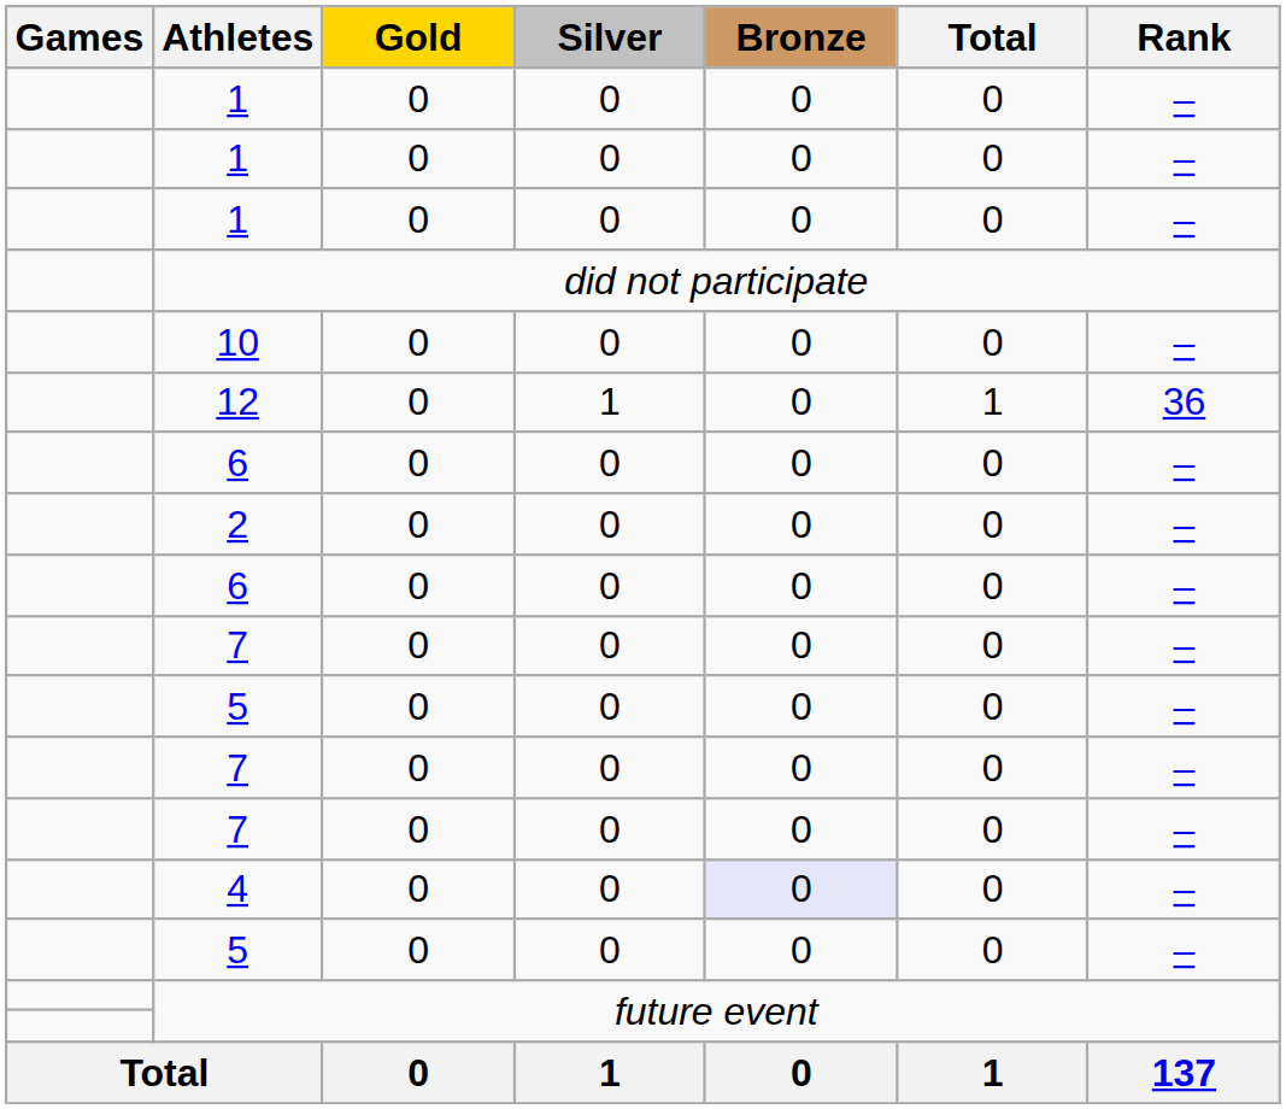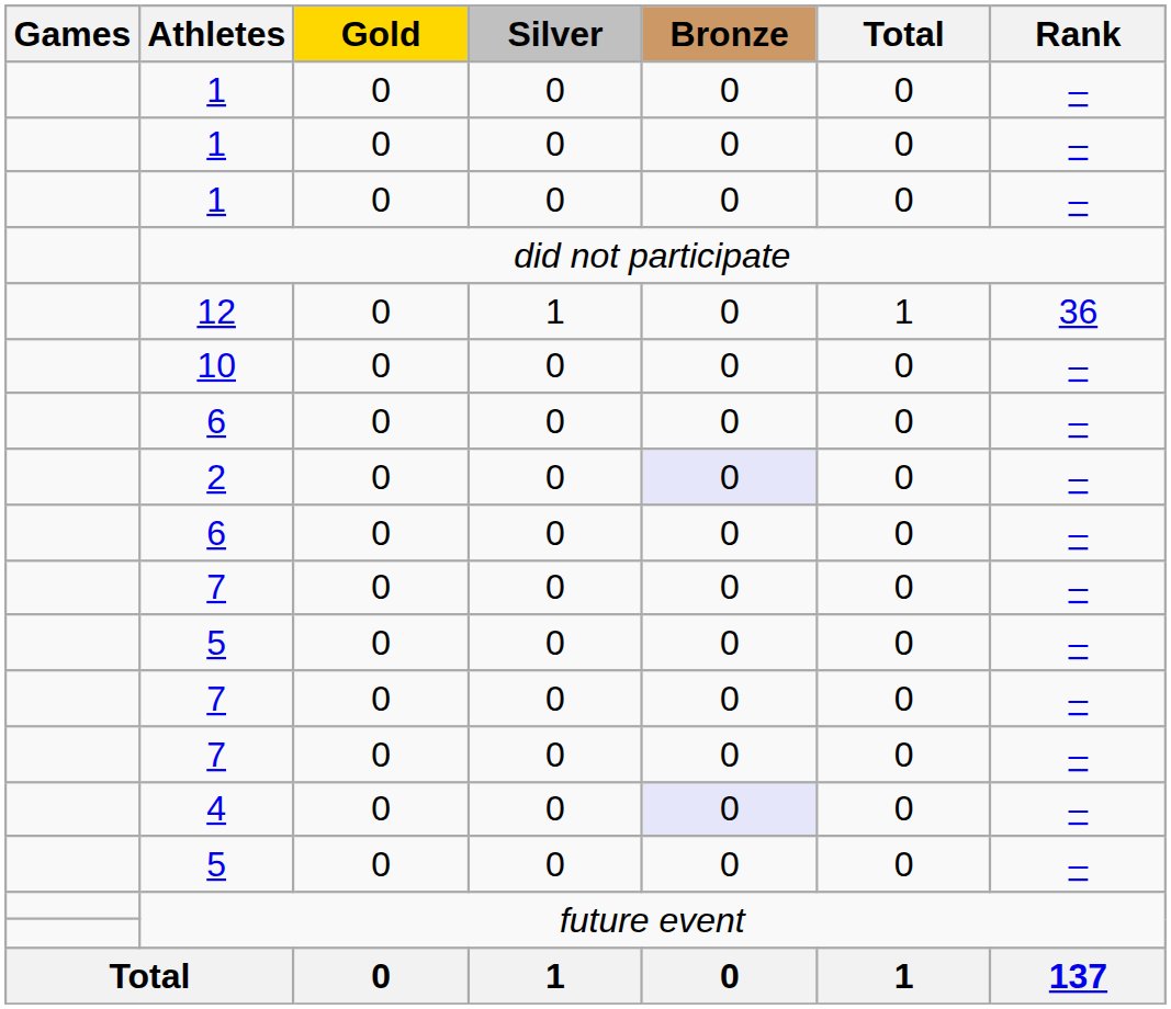rows swapped: 10 <-> 12
2 | Bronze: no background -> lavender background
